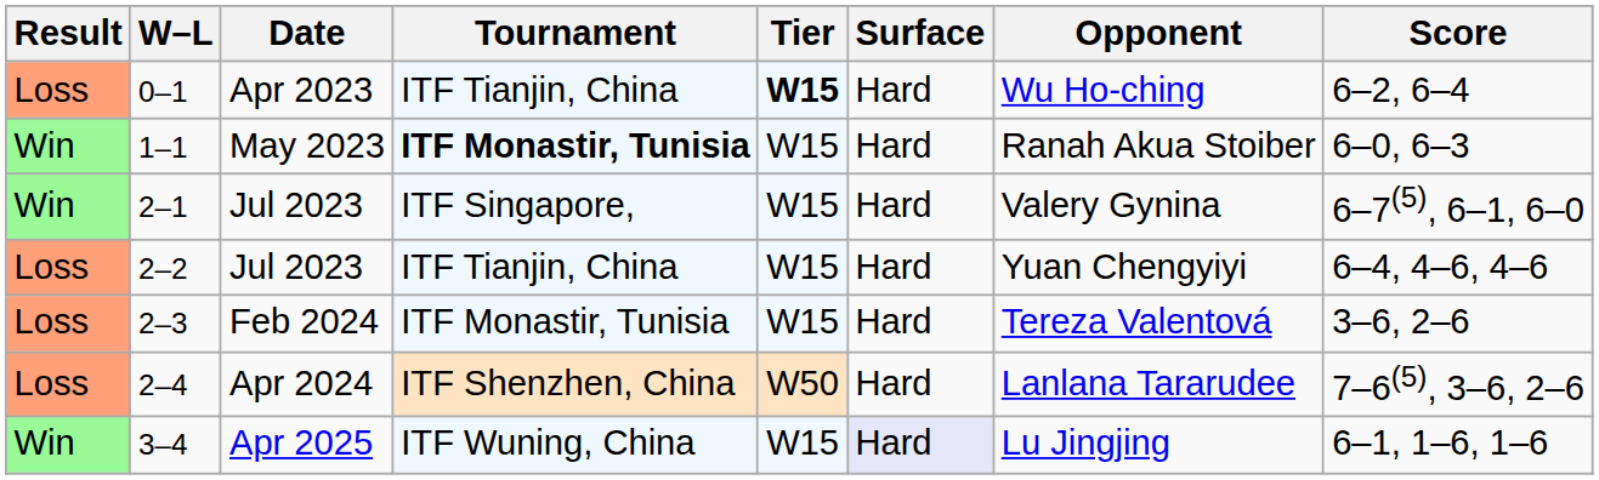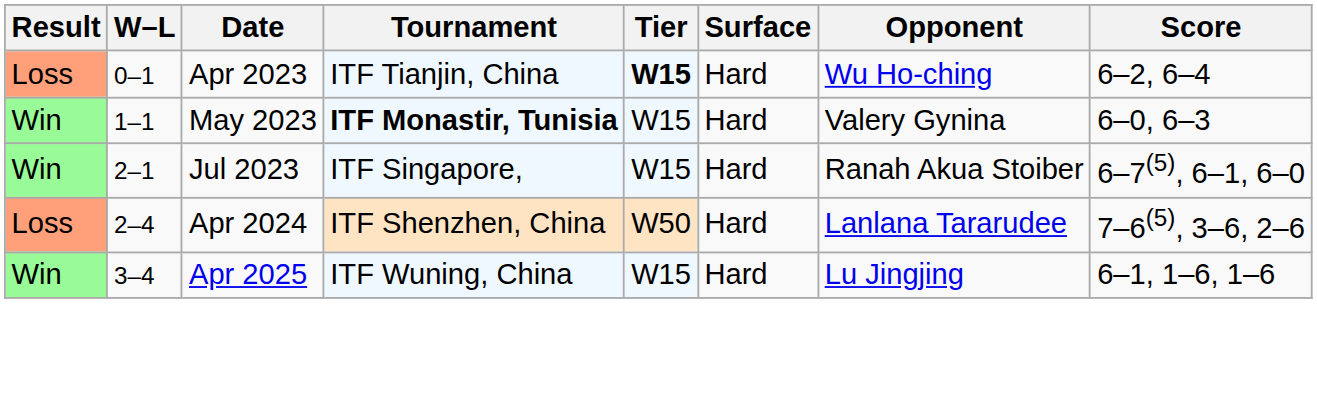1–1 | Opponent: Ranah Akua Stoiber -> Valery Gynina
2–1 | Opponent: Valery Gynina -> Ranah Akua Stoiber
- row: Loss | 2–2 | Jul 2023 | ITF Tianjin, China | W15 | Hard | Yuan Chengyiyi | 6–4, 4–6, 4–6
- row: Loss | 2–3 | Feb 2024 | ITF Monastir, Tunisia | W15 | Hard | Tereza Valentová | 3–6, 2–6
3–4 | Surface: lavender background -> no background
